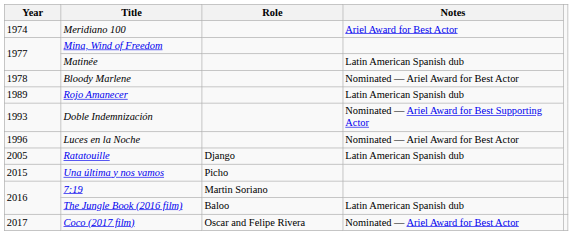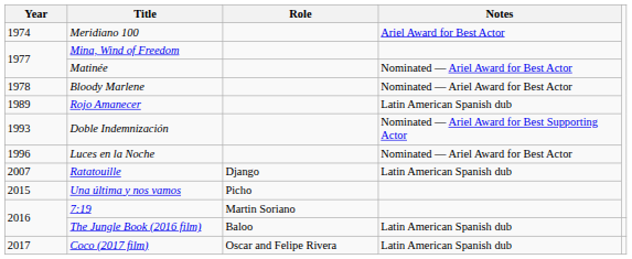Matinée | Notes: Latin American Spanish dub -> Nominated — Ariel Award for Best Actor
Ratatouille | Year: 2005 -> 2007
Coco (2017 film) | Notes: Nominated — Ariel Award for Best Actor -> Latin American Spanish dub
